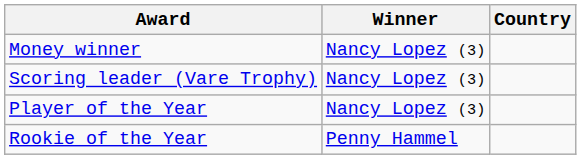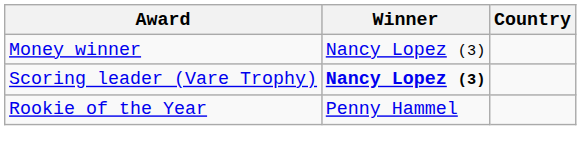Scoring leader (Vare Trophy) | Winner: normal -> bold
- row: Player of the Year | Nancy Lopez (3)
